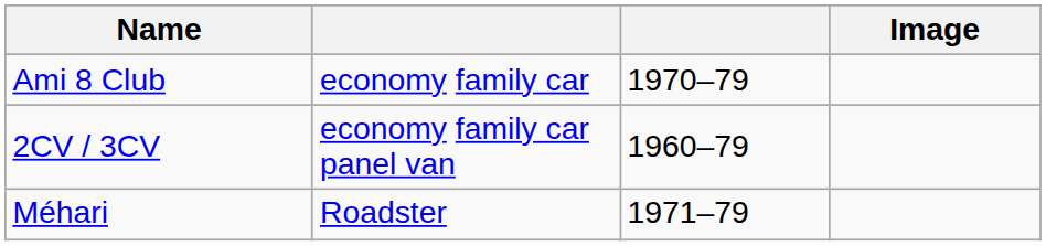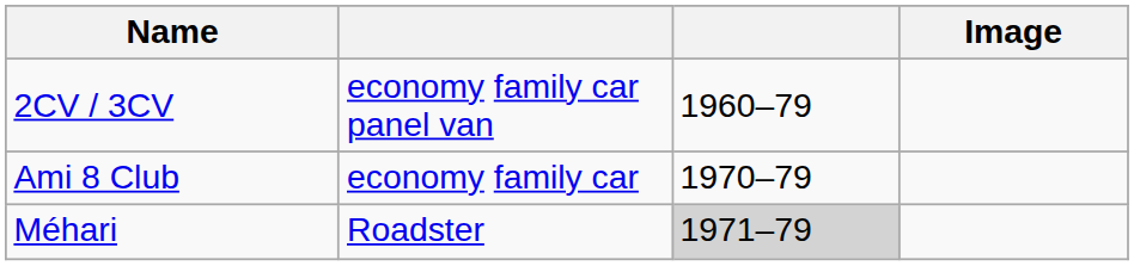rows swapped: 2CV / 3CV <-> Ami 8 Club
Méhari | column 3: no background -> lightgrey background
